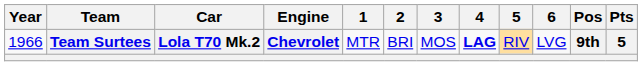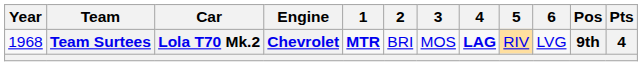Team Surtees | Year: 1966 -> 1968
Team Surtees | 1: normal -> bold
Team Surtees | Pts: 5 -> 4
